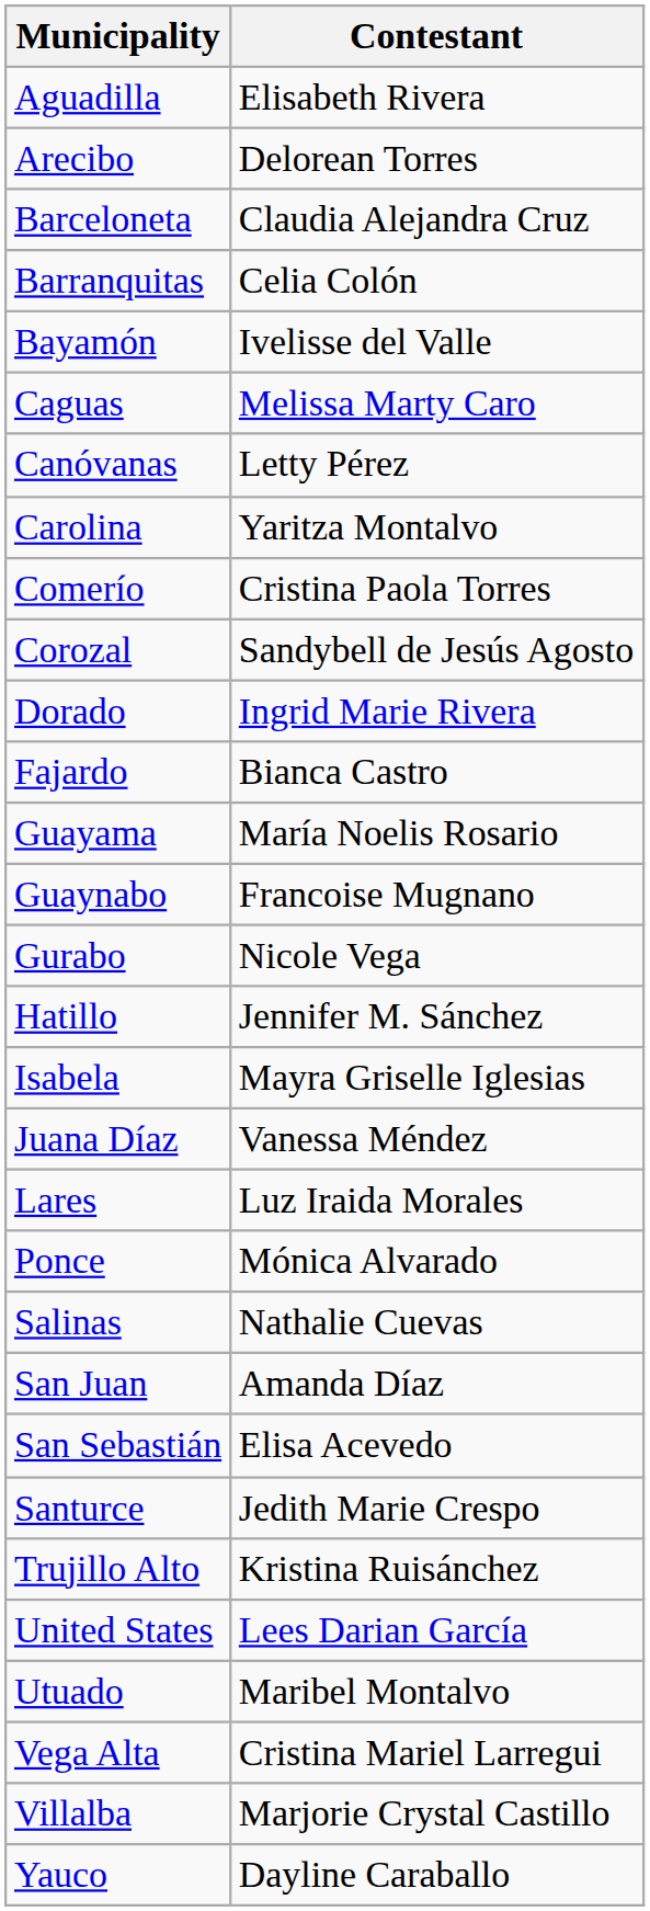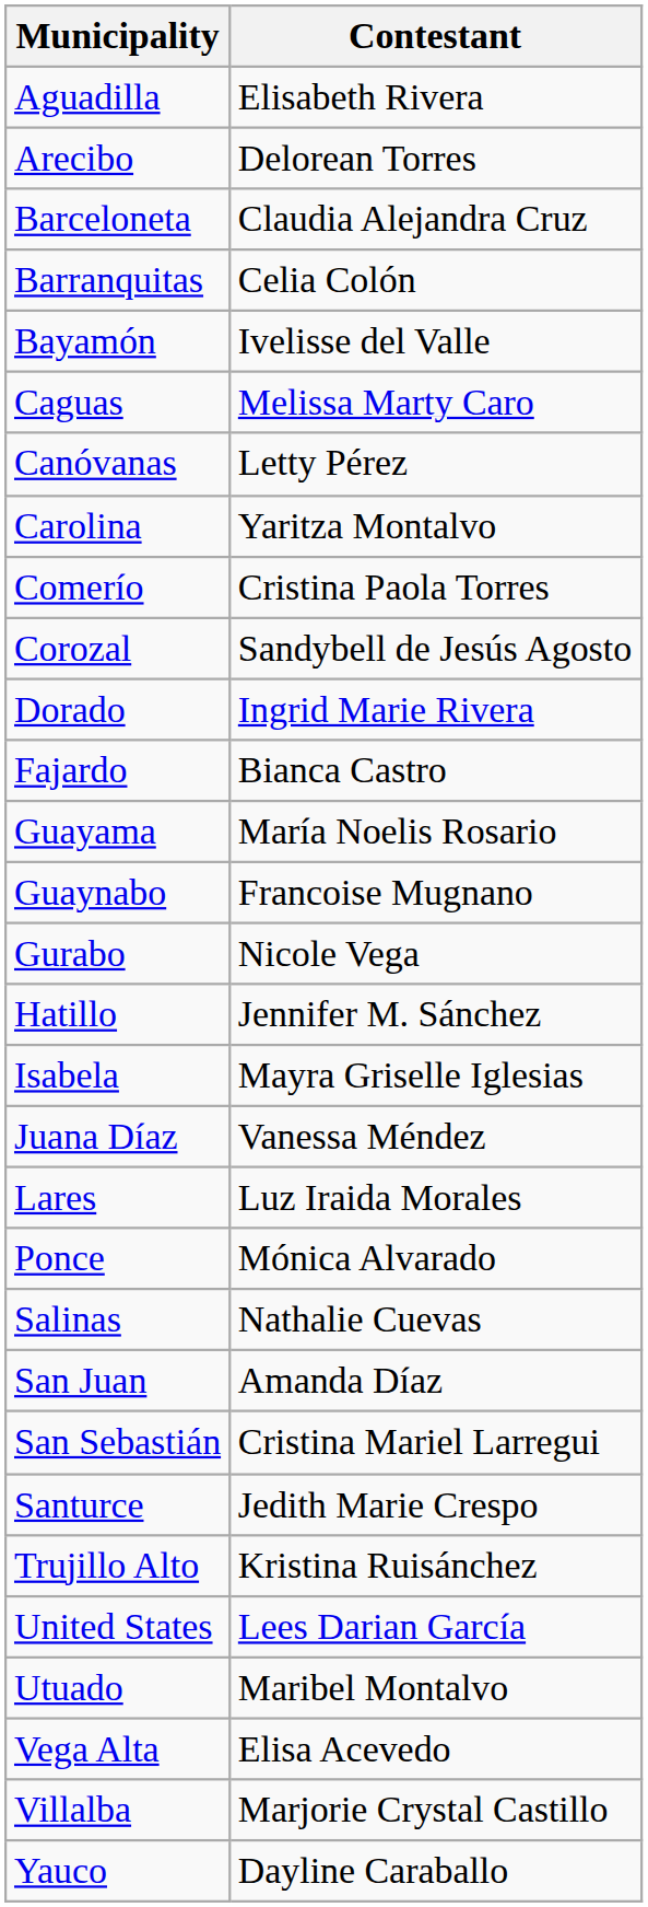San Sebastián | Contestant: Elisa Acevedo -> Cristina Mariel Larregui
Vega Alta | Contestant: Cristina Mariel Larregui -> Elisa Acevedo
